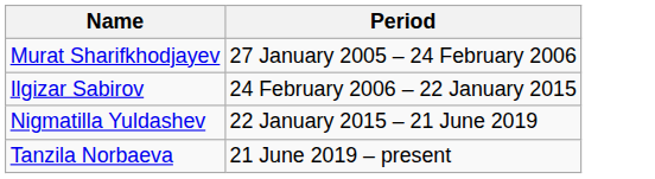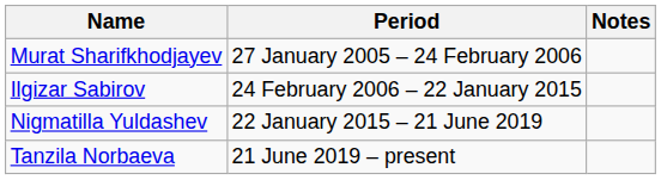+ column: Notes
